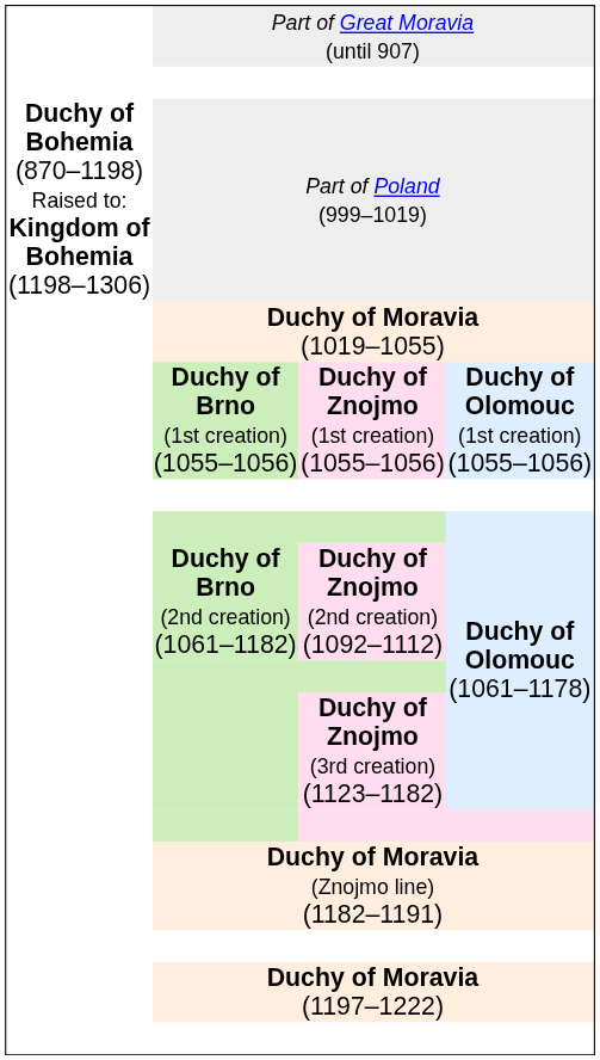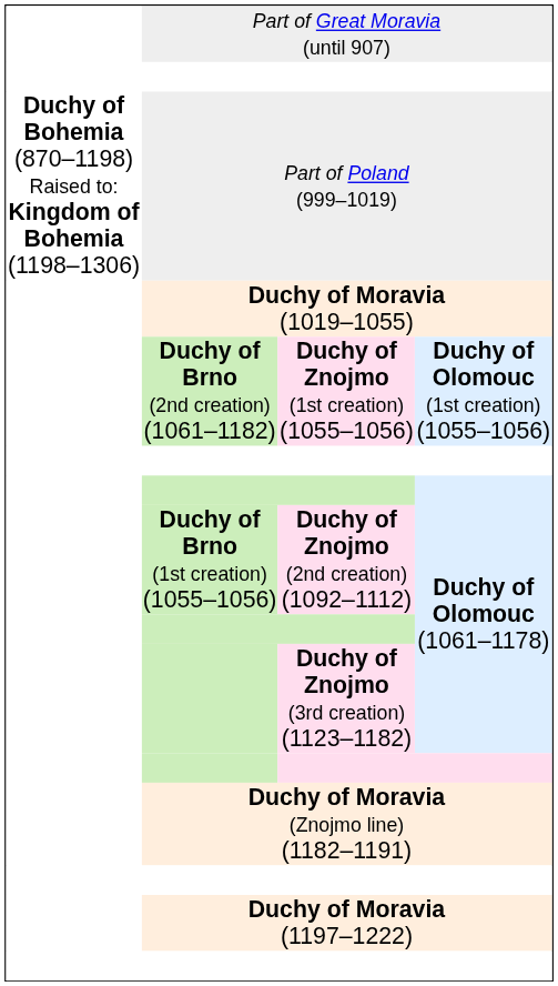Duchy of Znojmo (1st creation) (1055–1056) | column 2: Duchy of Brno (1st creation) (1055–1056) -> Duchy of Brno (2nd creation) (1061–1182)
Duchy of Znojmo (2nd creation) (1092–1112) | column 2: Duchy of Brno (2nd creation) (1061–1182) -> Duchy of Brno (1st creation) (1055–1056)
